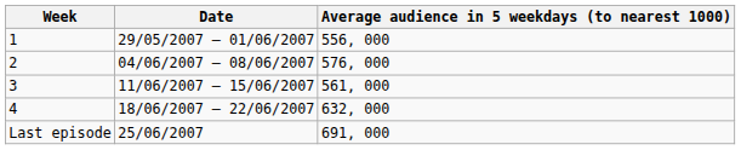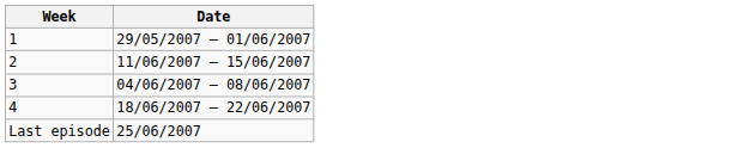- column: Average audience in 5 weekdays (to nearest 1000) | 556, 000 | 576, 000 | 561, 000 | 632, 000 | 691, 000
2 | Date: 04/06/2007 – 08/06/2007 -> 11/06/2007 – 15/06/2007
3 | Date: 11/06/2007 – 15/06/2007 -> 04/06/2007 – 08/06/2007
